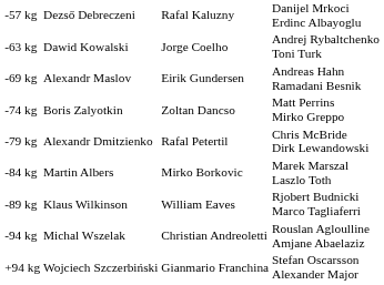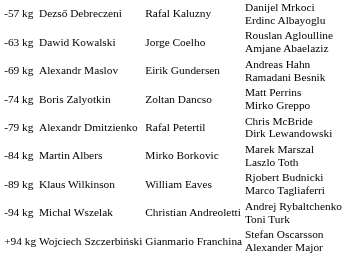-63 kg | column 4: Andrej Rybaltchenko Toni Turk -> Rouslan Agloulline Amjane Abaelaziz
-94 kg | column 4: Rouslan Agloulline Amjane Abaelaziz -> Andrej Rybaltchenko Toni Turk
